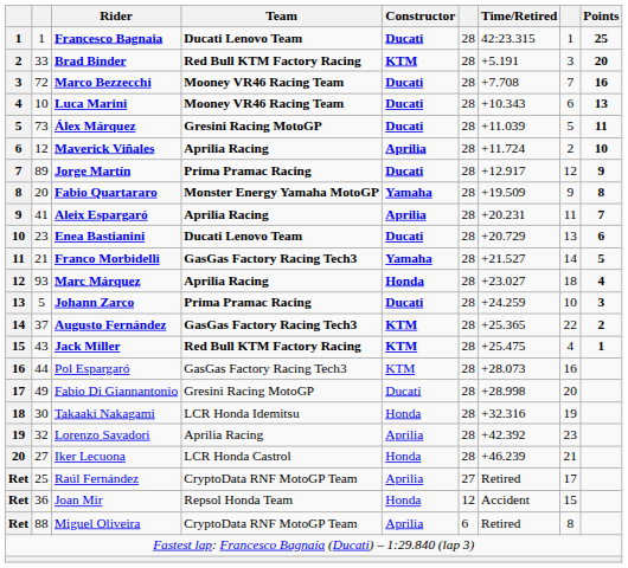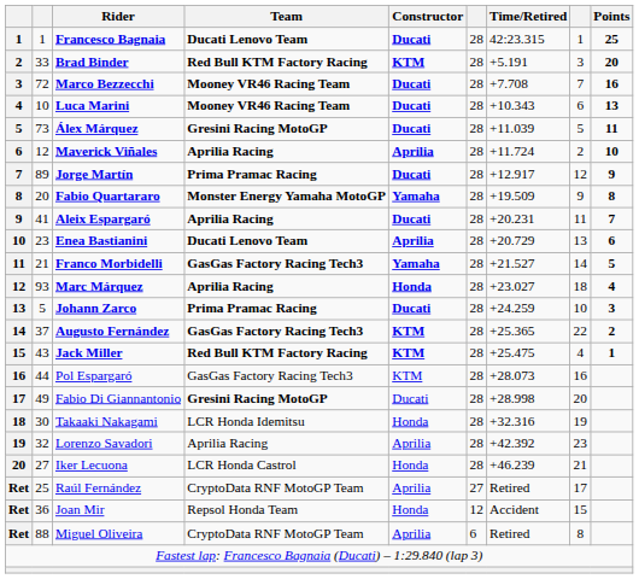Aleix Espargaró | Constructor: Aprilia -> Ducati
Enea Bastianini | Constructor: Ducati -> Aprilia
Fabio Di Giannantonio | Team: normal -> bold
